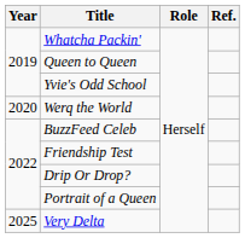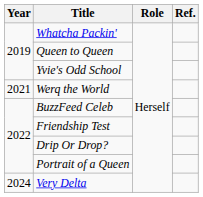Werq the World | Year: 2020 -> 2021
Very Delta | Year: 2025 -> 2024
